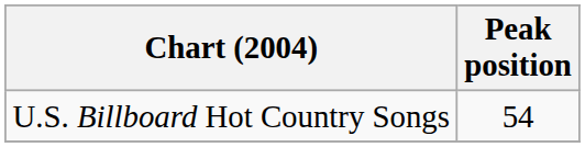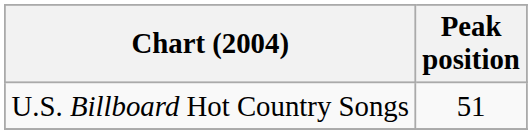U.S. Billboard Hot Country Songs | Peak position: 54 -> 51
